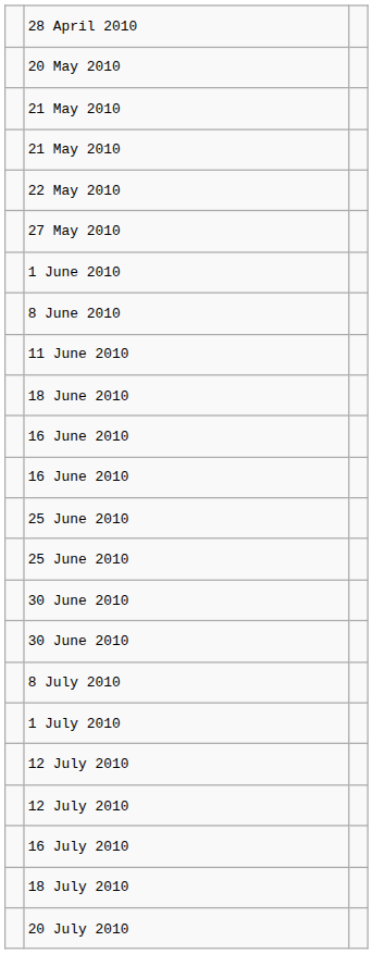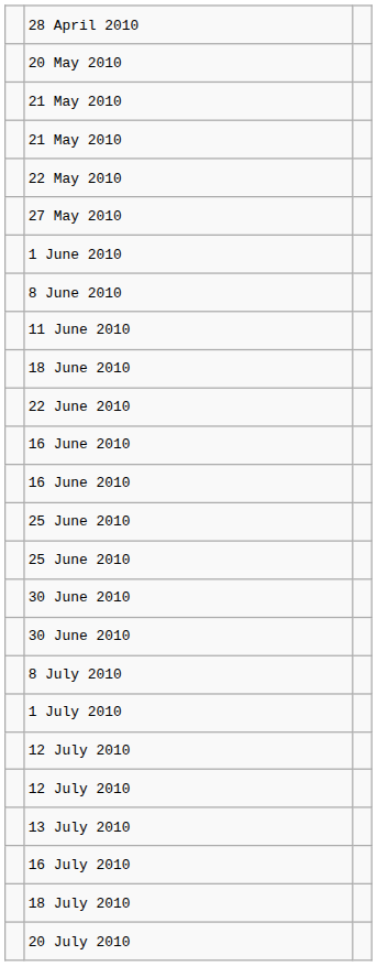+ row: 22 June 2010
+ row: 13 July 2010
